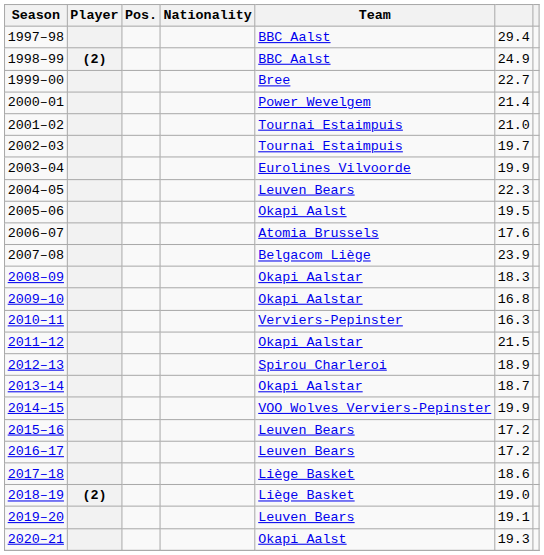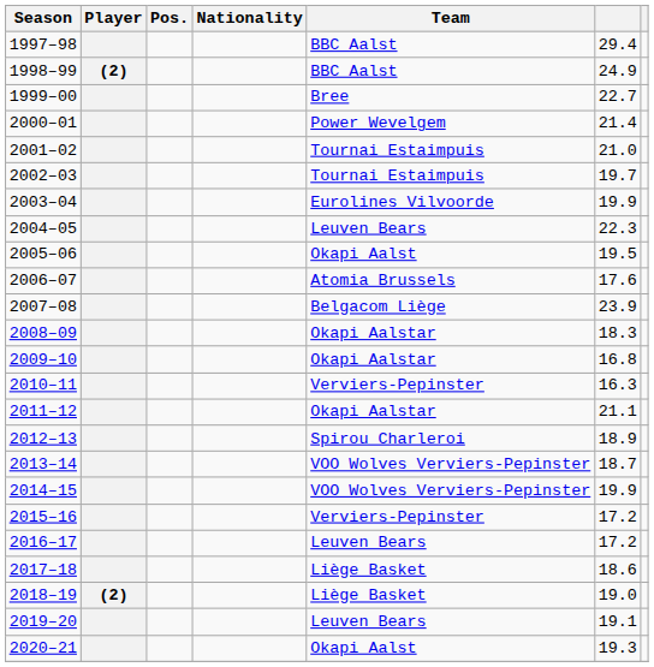2011–12 | column 6: 21.5 -> 21.1
2013–14 | Team: Okapi Aalstar -> VOO Wolves Verviers-Pepinster
2015–16 | Team: Leuven Bears -> Verviers-Pepinster
